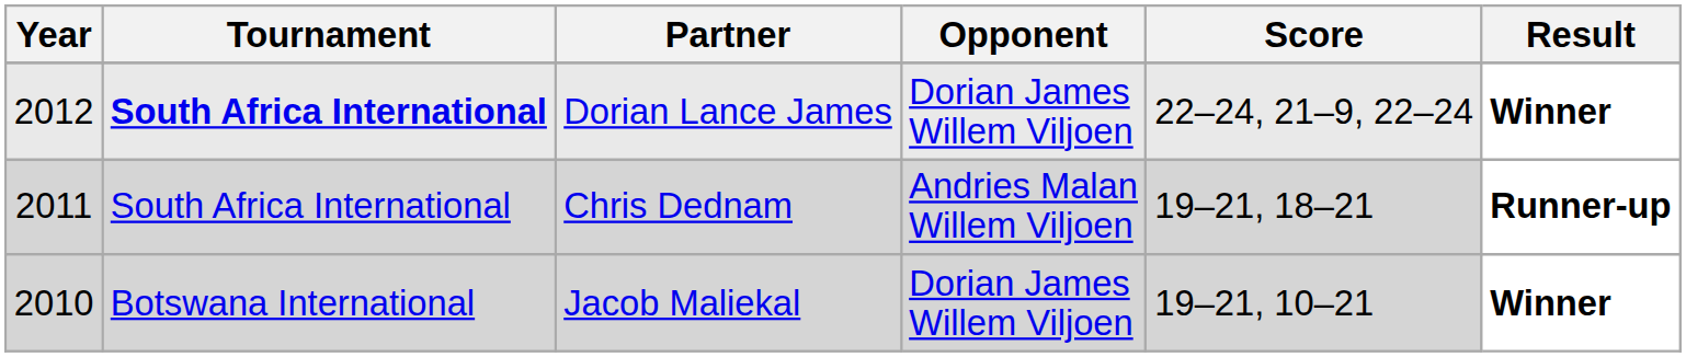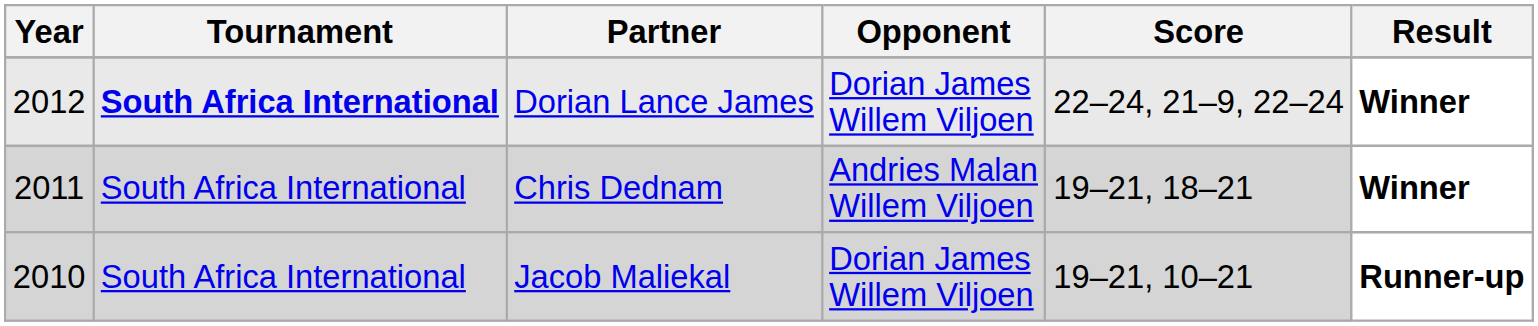Chris Dednam | Result: Runner-up -> Winner
Jacob Maliekal | Tournament: Botswana International -> South Africa International
Jacob Maliekal | Result: Winner -> Runner-up
